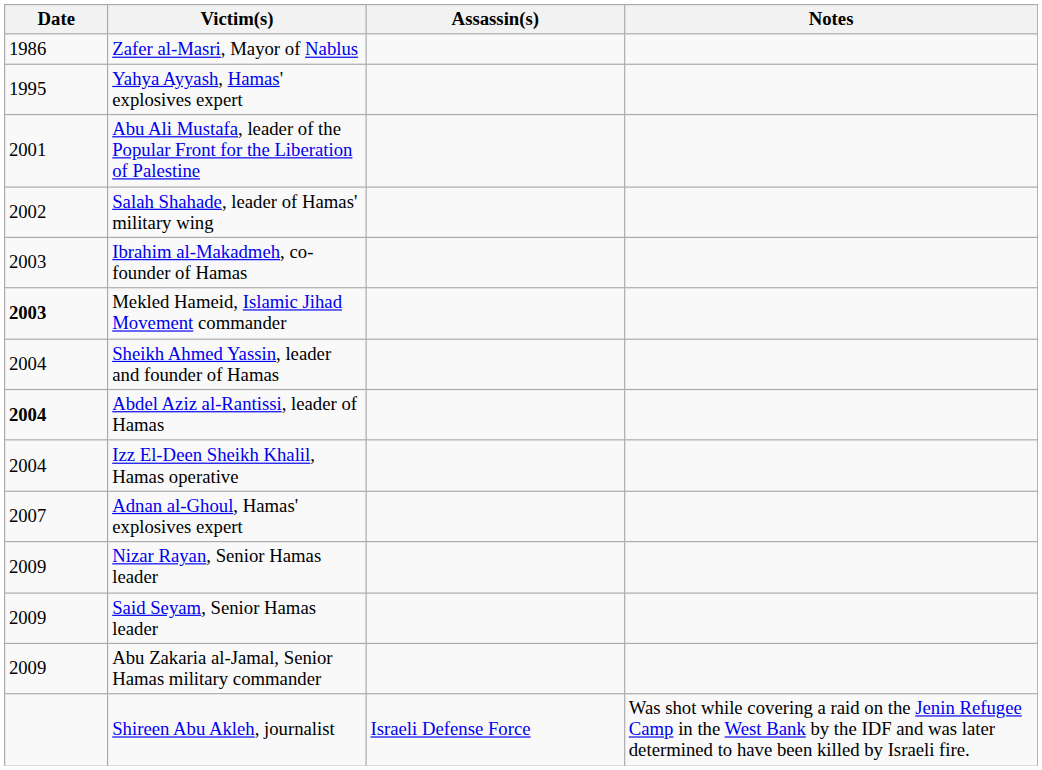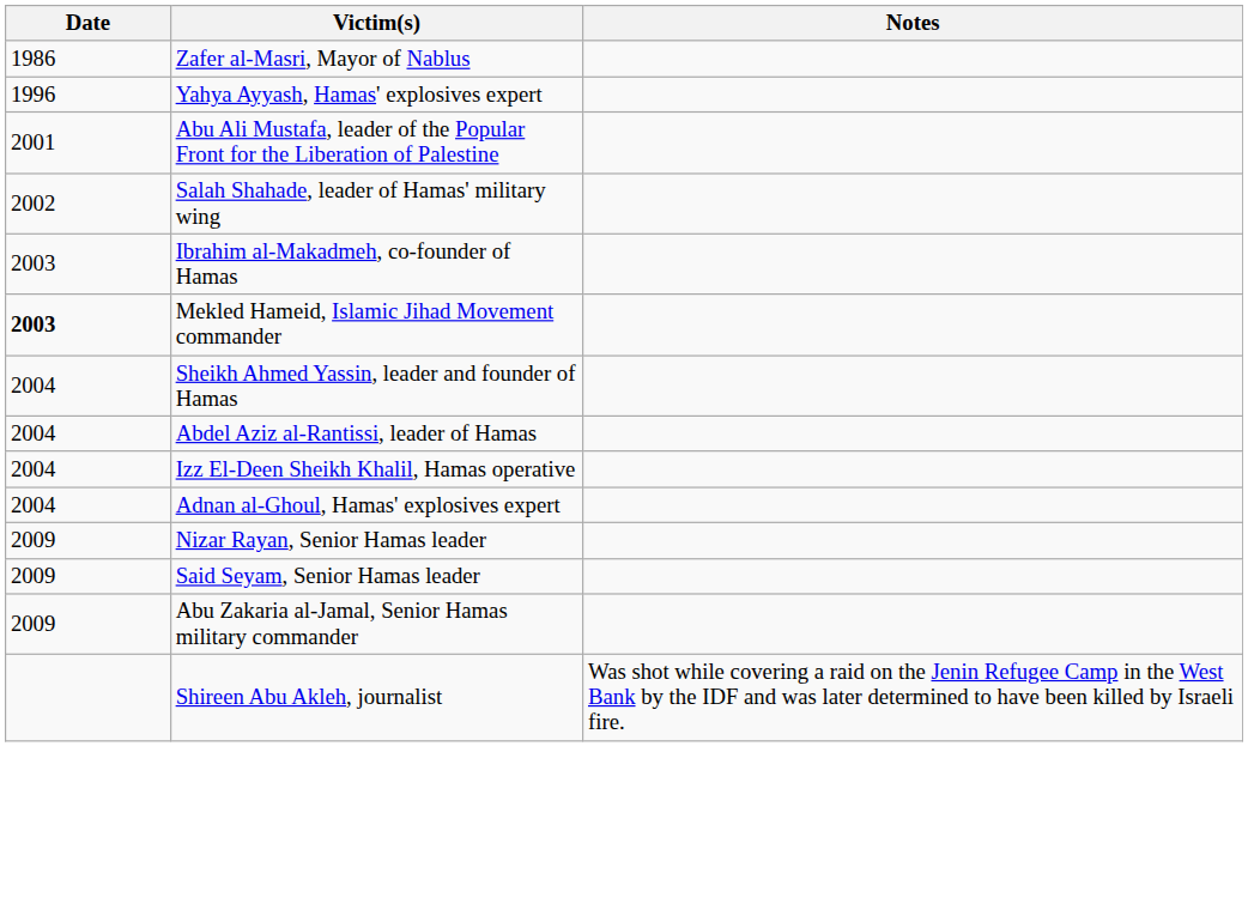- column: Assassin(s) | Israeli Defense Force
Yahya Ayyash, Hamas' explosives expert | Date: 1995 -> 1996
Abdel Aziz al-Rantissi, leader of Hamas | Date: bold -> normal
Adnan al-Ghoul, Hamas' explosives expert | Date: 2007 -> 2004
